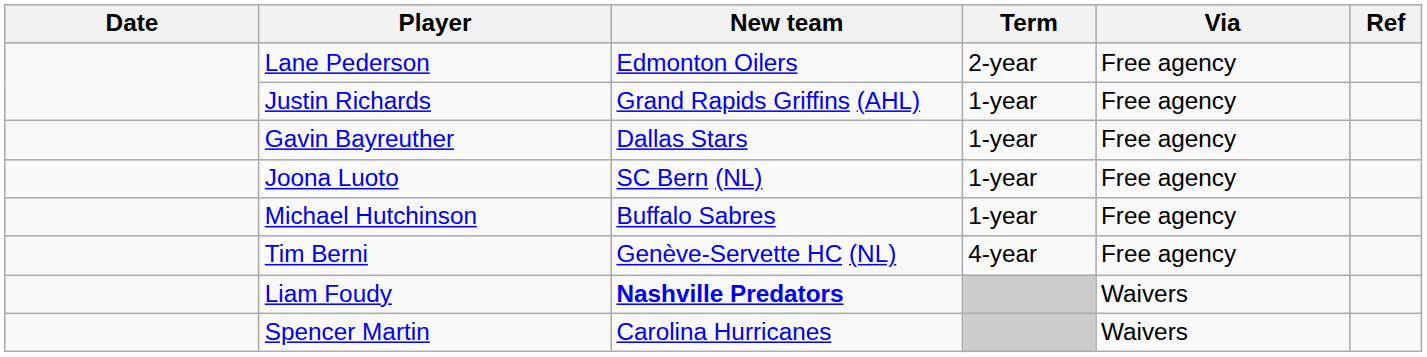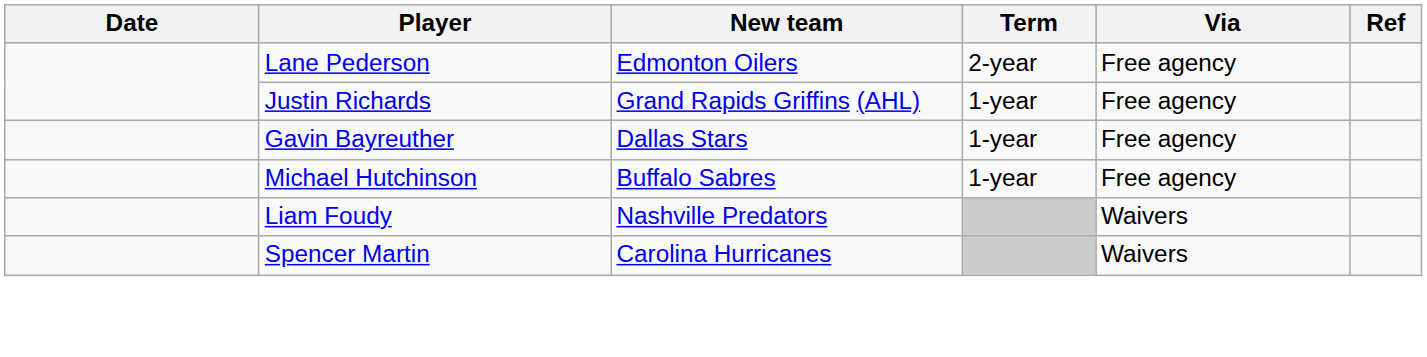- row: Joona Luoto | SC Bern (NL) | 1-year | Free agency
- row: Tim Berni | Genève-Servette HC (NL) | 4-year | Free agency
Liam Foudy | New team: bold -> normal
